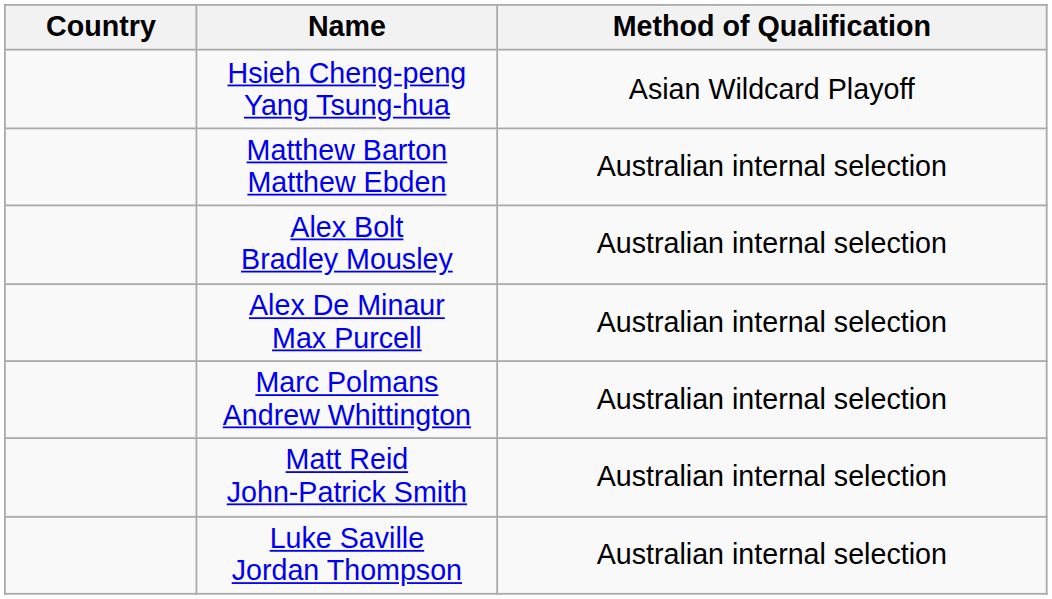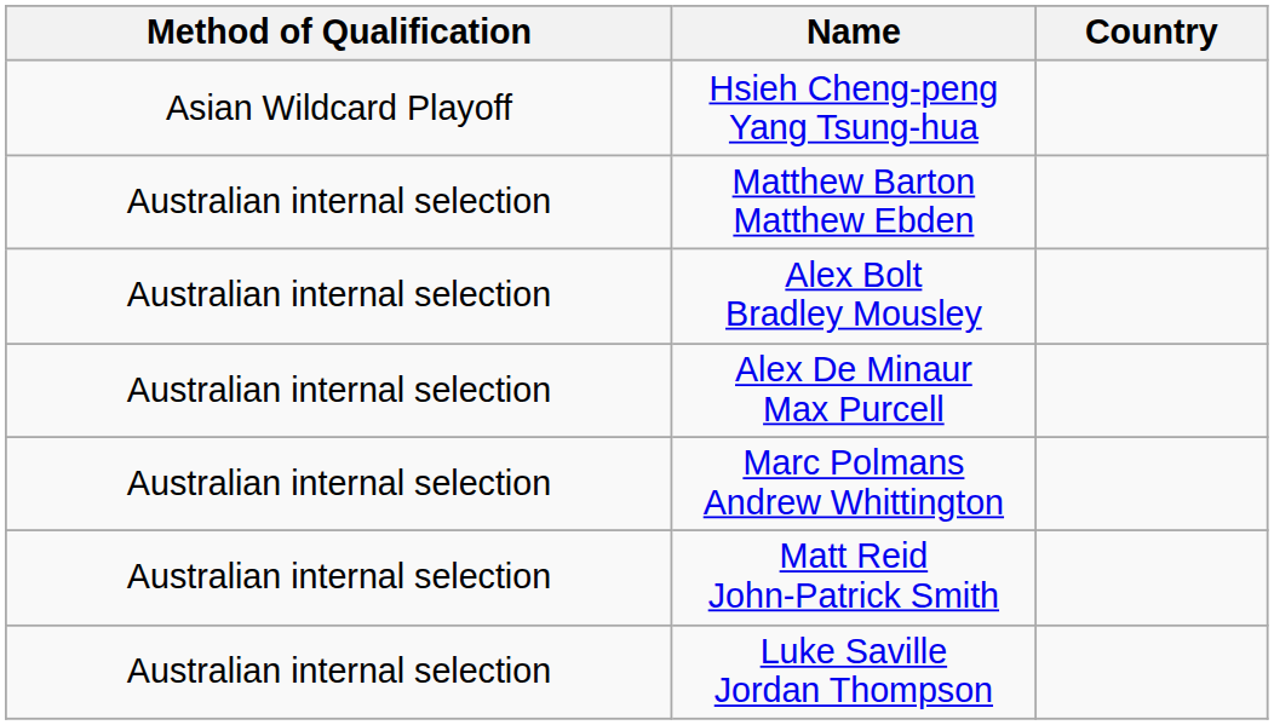columns swapped: Country <-> Method of Qualification
